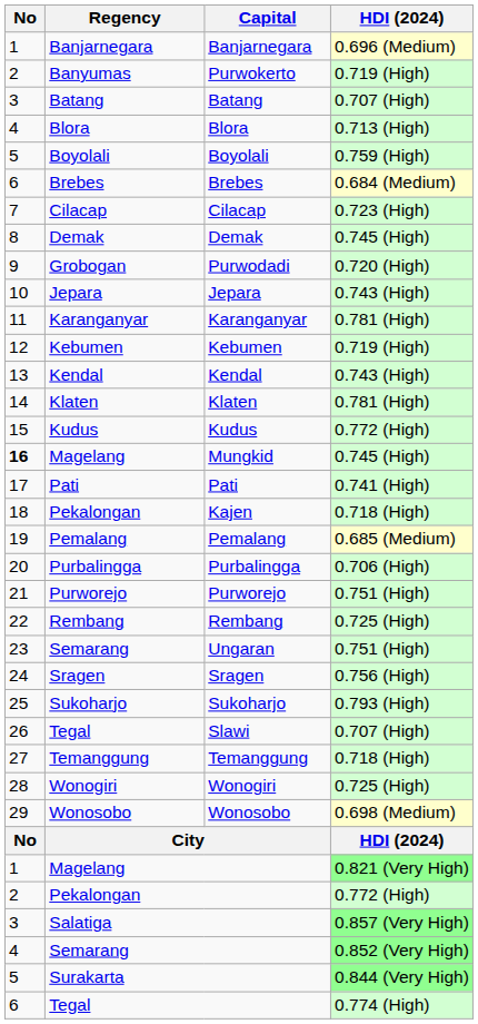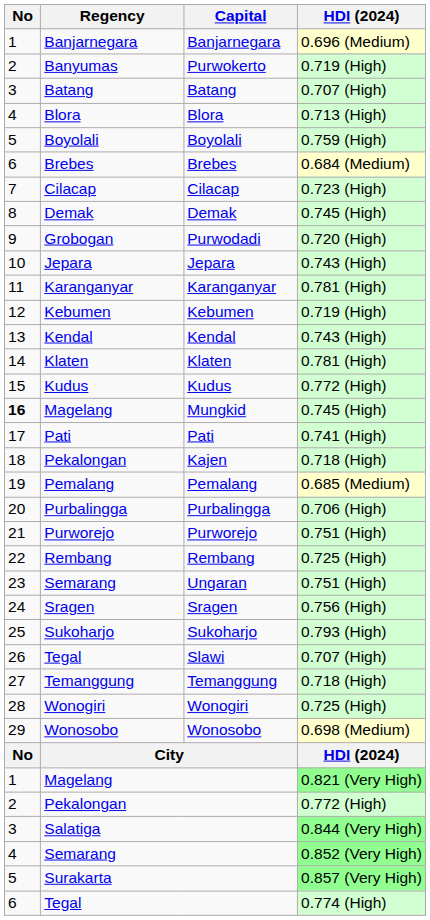Salatiga | HDI (2024): 0.857 (Very High) -> 0.844 (Very High)
Surakarta | HDI (2024): 0.844 (Very High) -> 0.857 (Very High)
